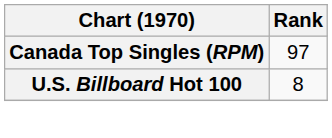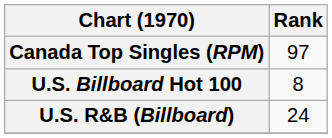+ row: U.S. R&B (Billboard) | 24
